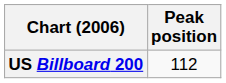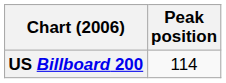US Billboard 200 | Peak position: 112 -> 114
